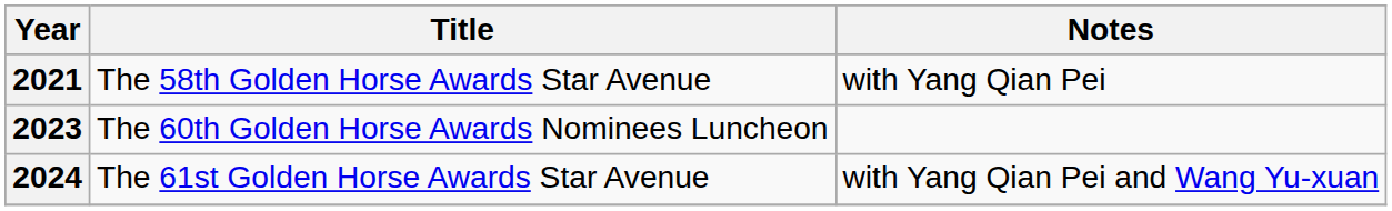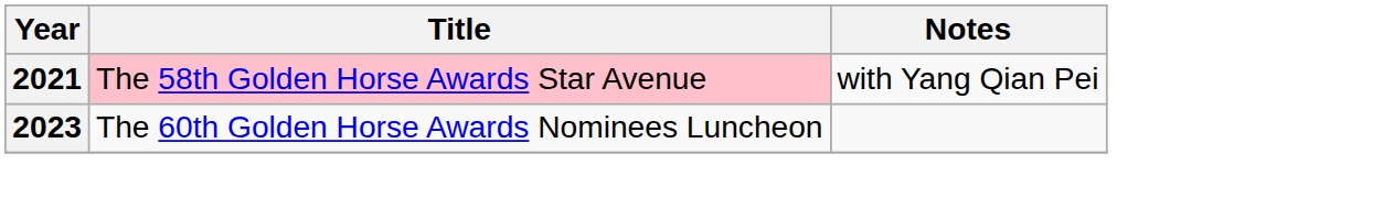2021 | Title: no background -> pink background
- row: 2024 | The 61st Golden Horse Awards Star Avenue | with Yang Qian Pei and Wang Yu-xuan
